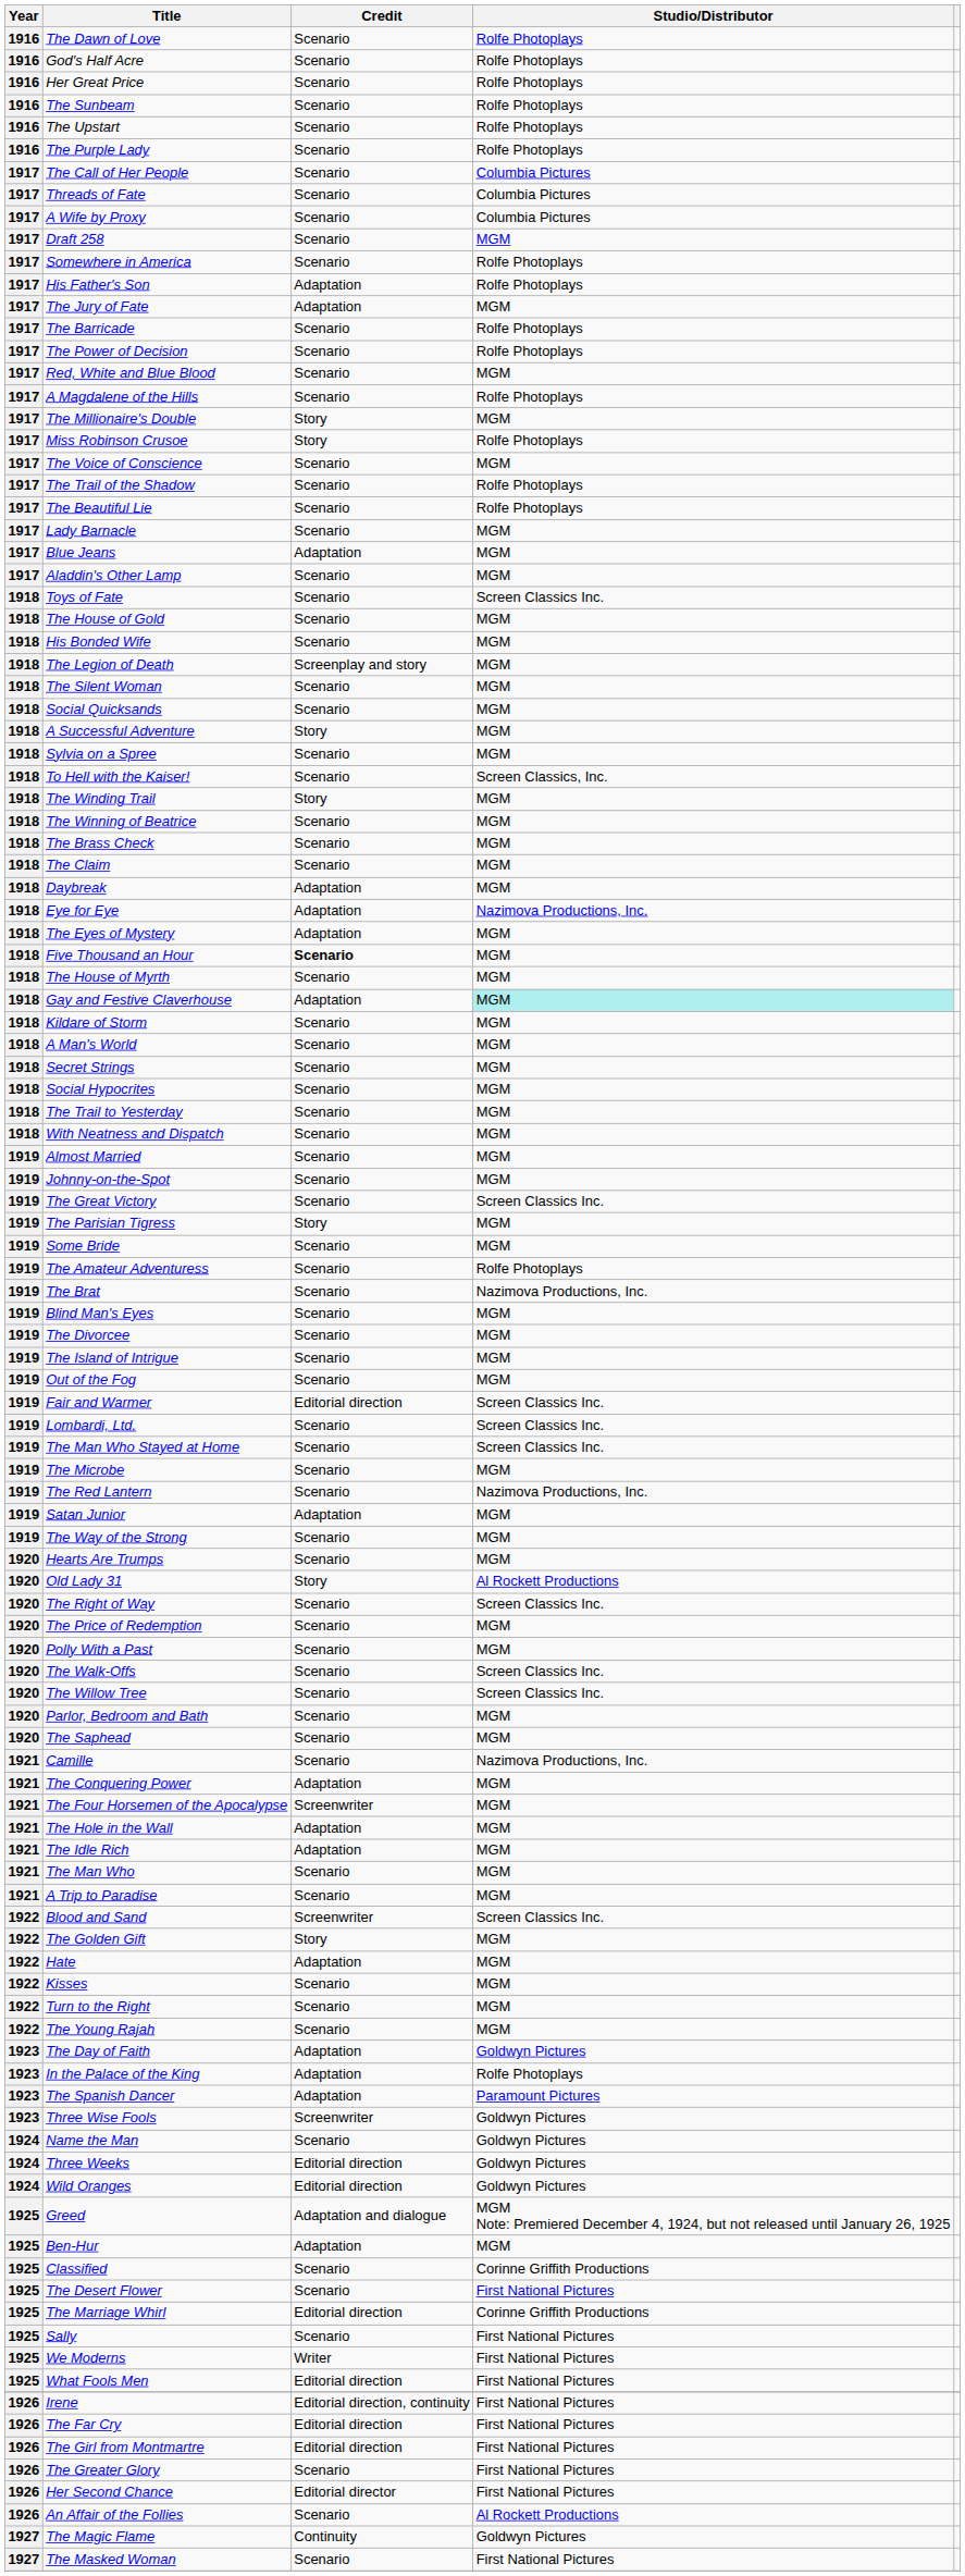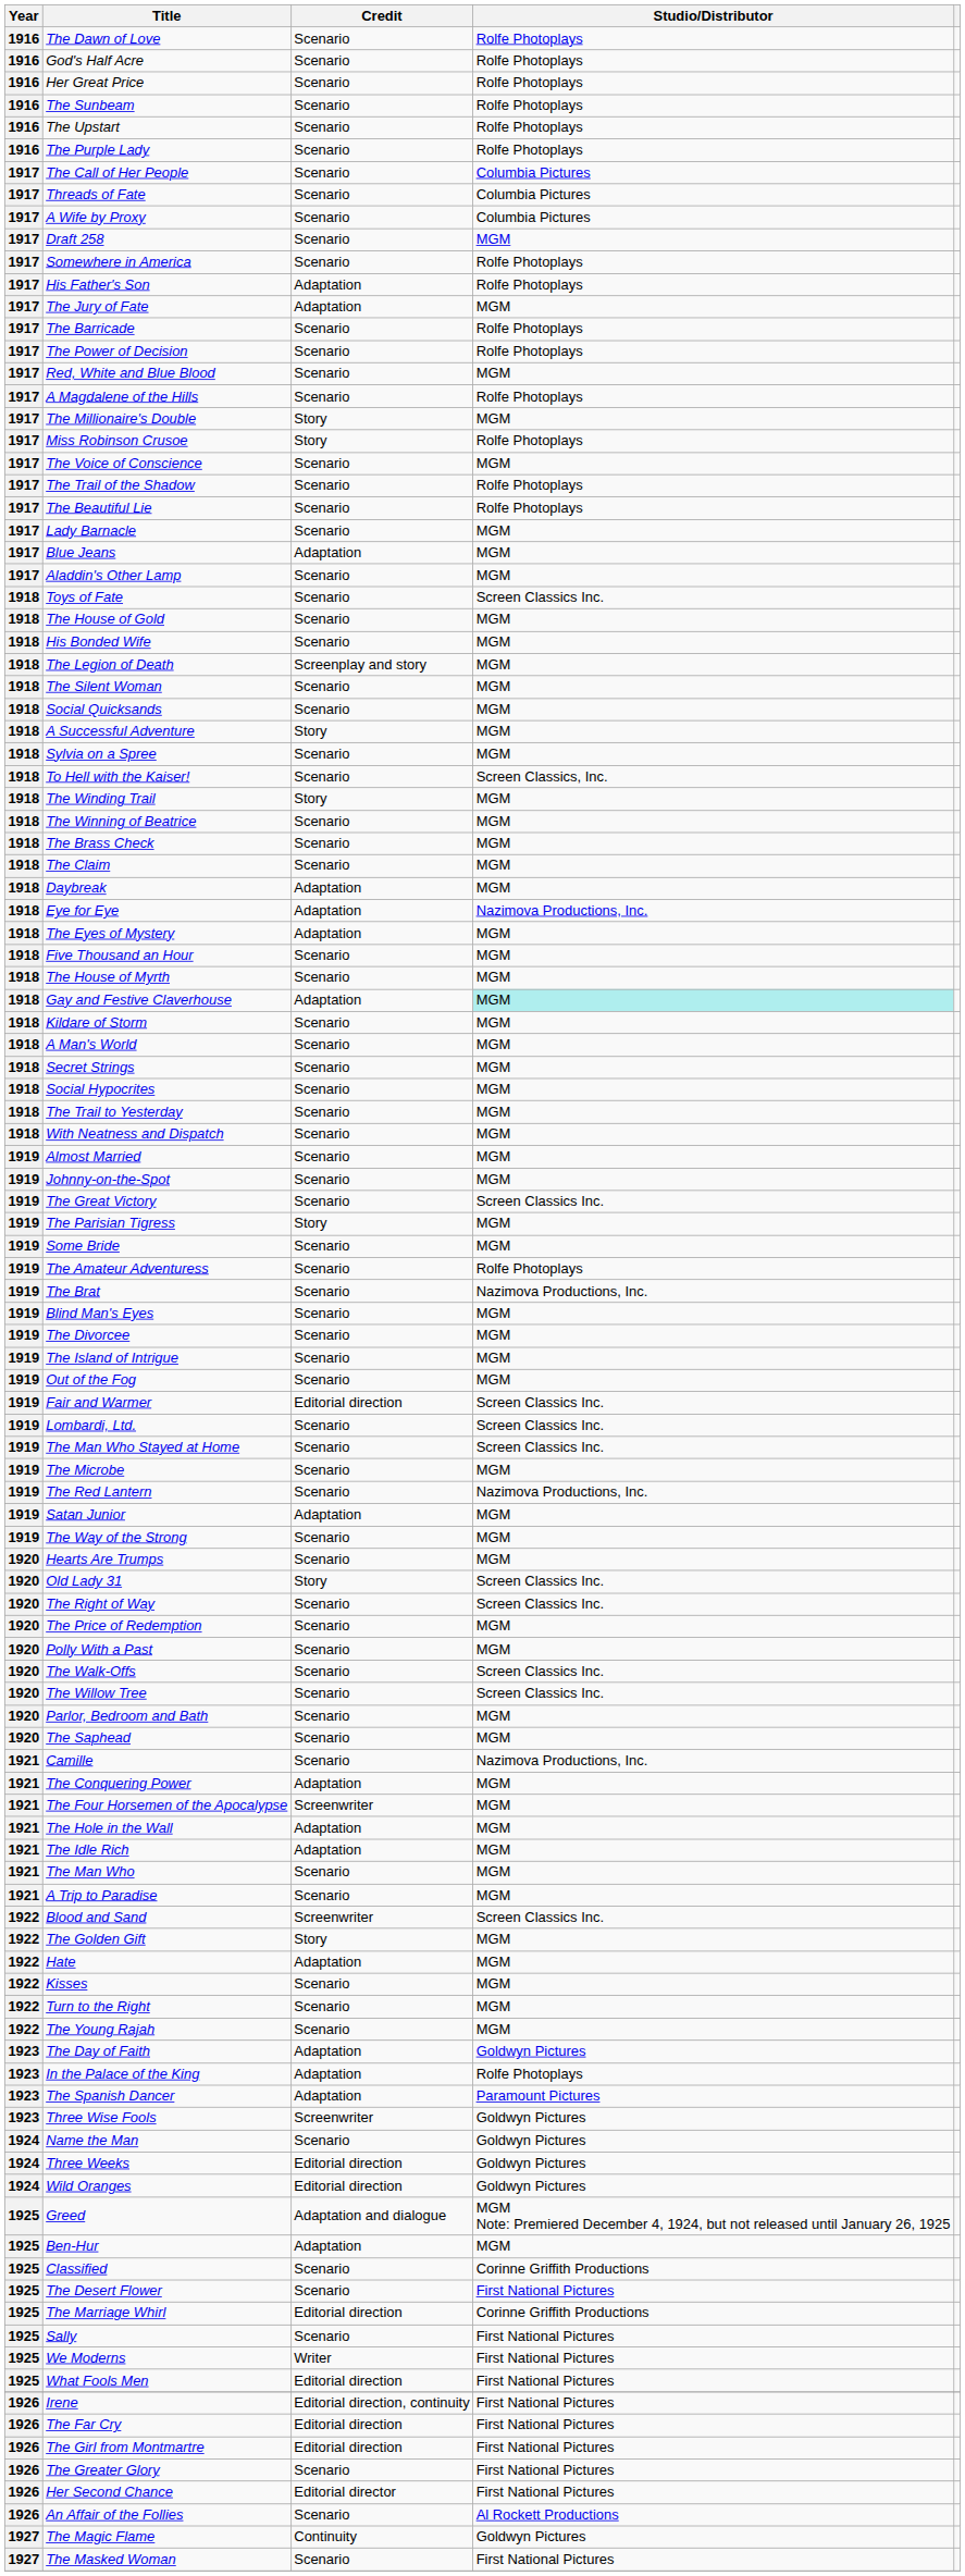Five Thousand an Hour | Credit: bold -> normal
Old Lady 31 | Studio/Distributor: Al Rockett Productions -> Screen Classics Inc.
